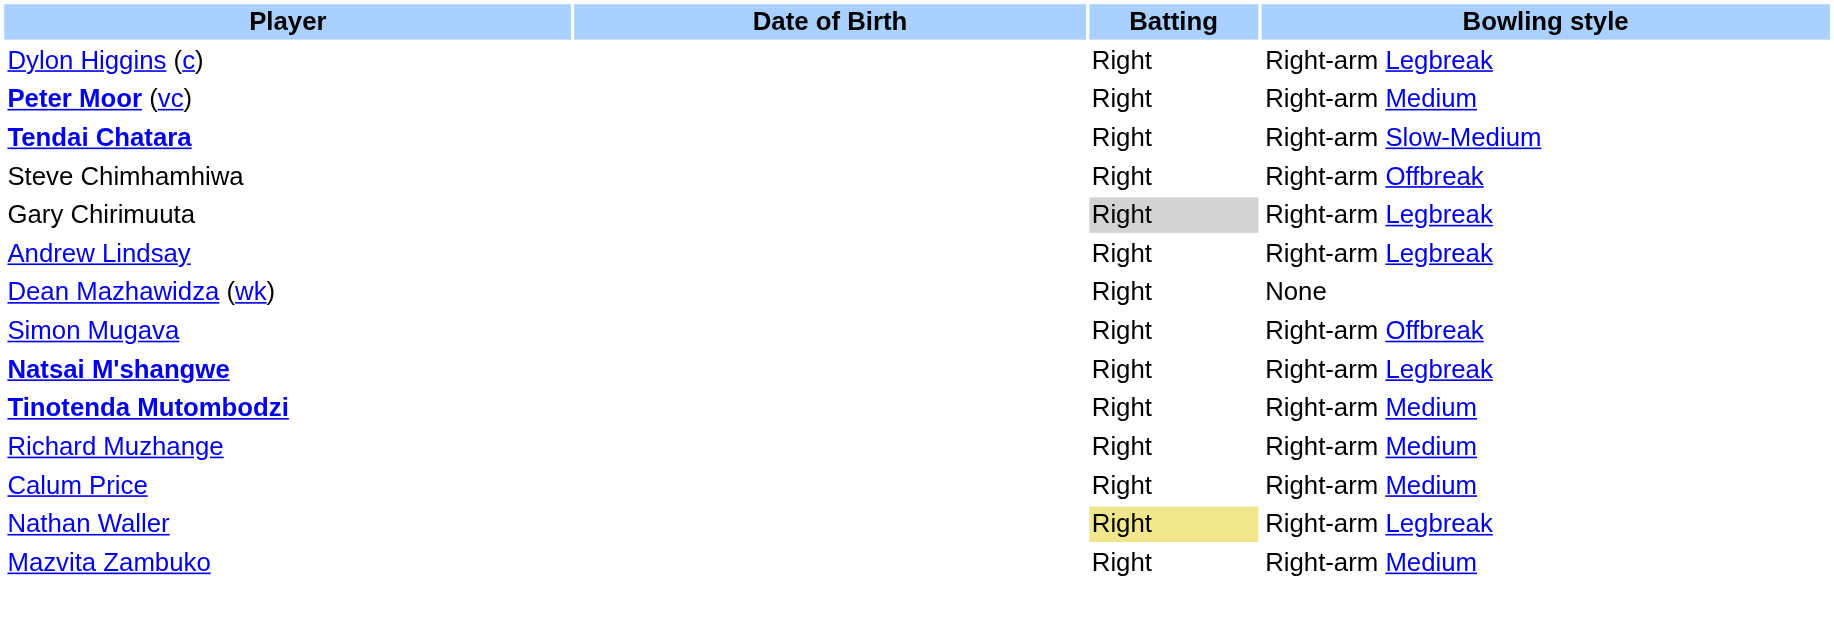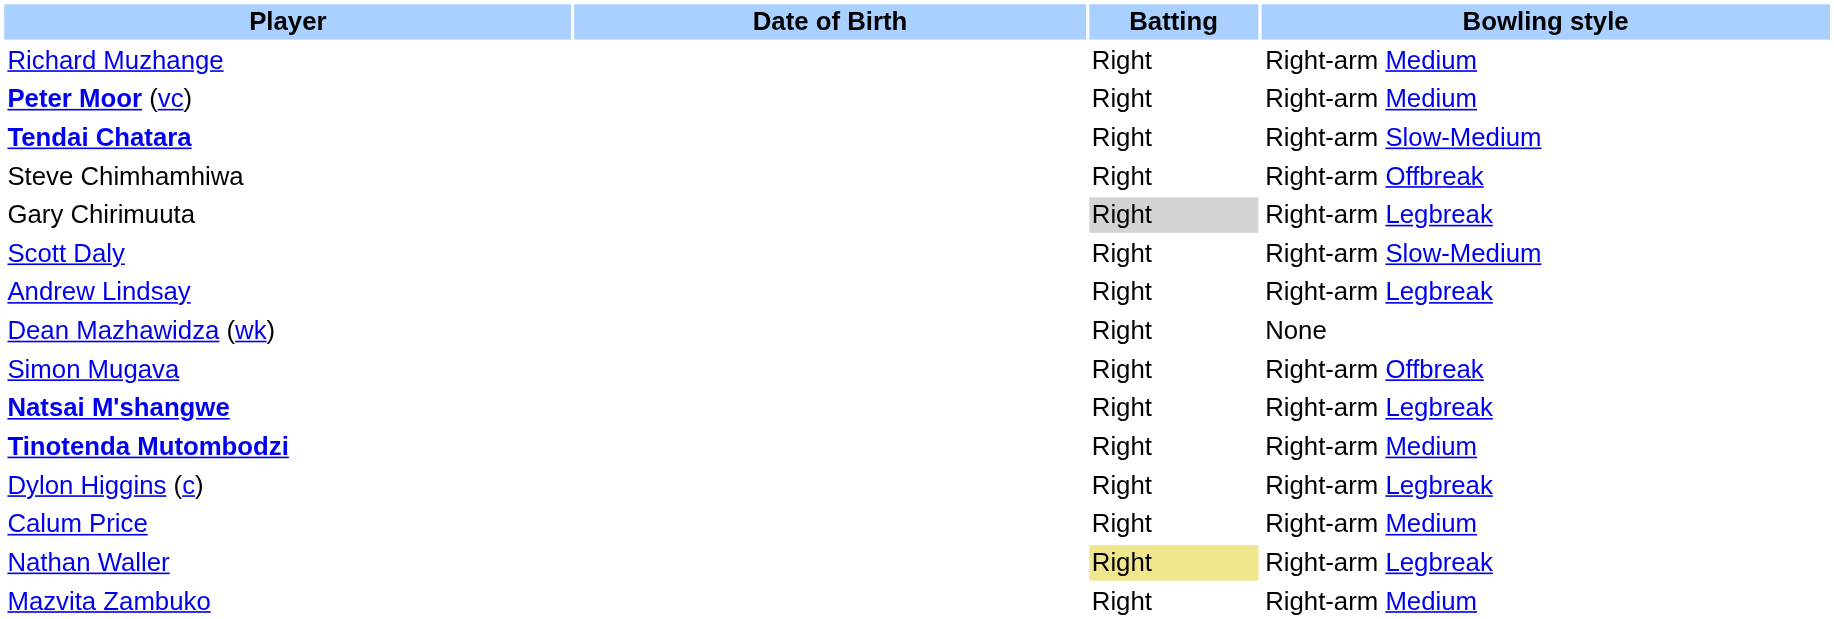rows swapped: Dylon Higgins (c) <-> Richard Muzhange
+ row: Scott Daly | Right | Right-arm Slow-Medium
